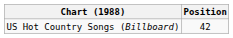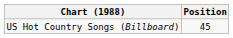US Hot Country Songs (Billboard) | Position: 42 -> 45
